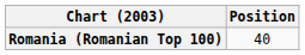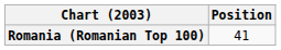Romania (Romanian Top 100) | Position: 40 -> 41
